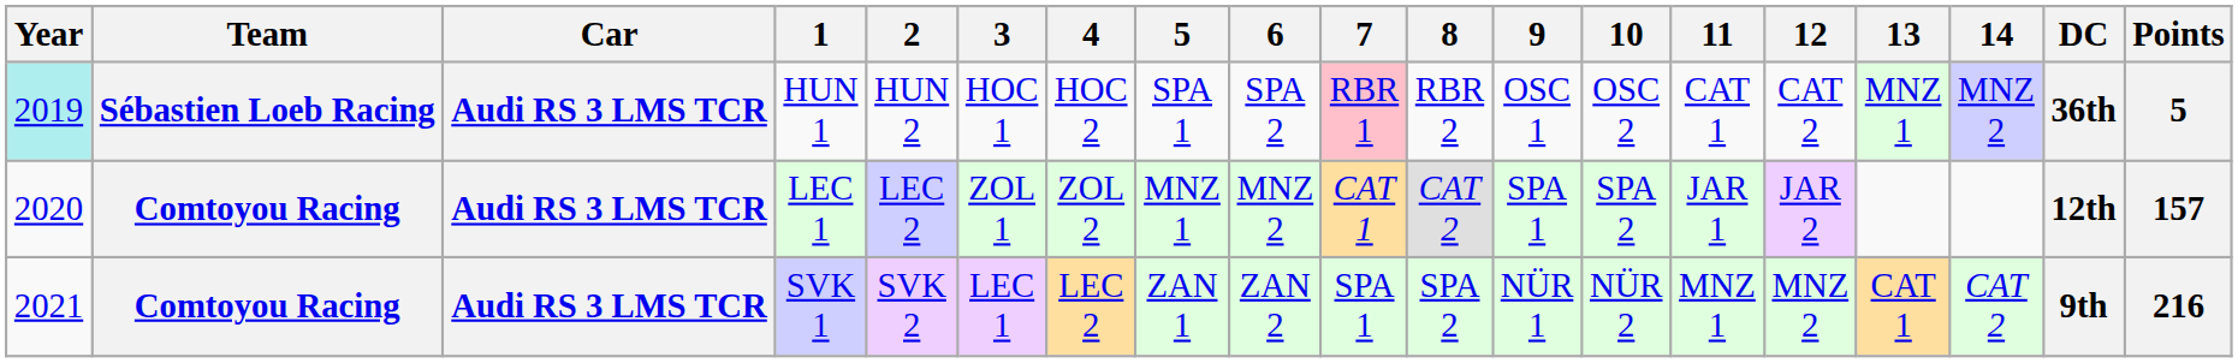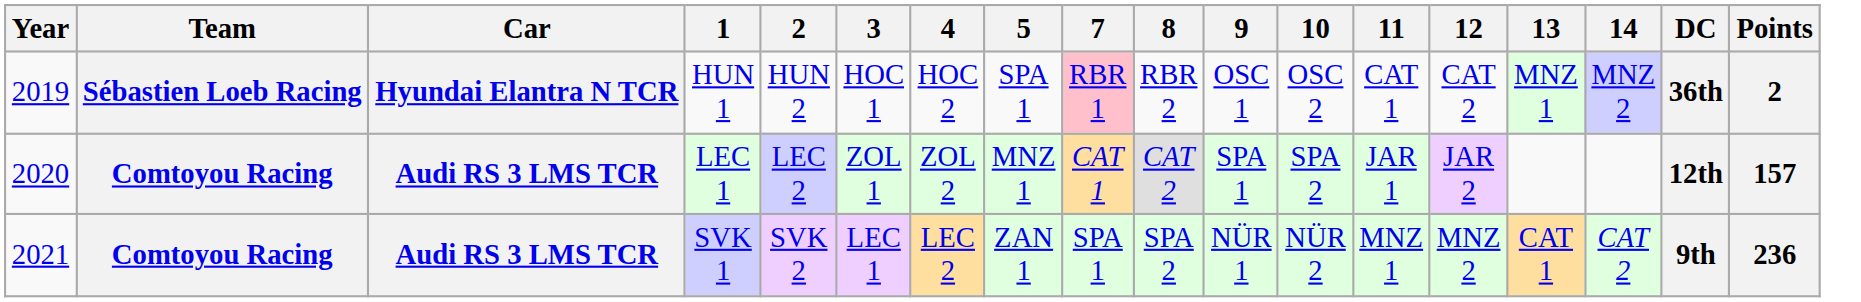- column: 6 | SPA 2 | MNZ 2 | ZAN 2
HUN 1 | Year: paleturquoise background -> no background
HUN 1 | Car: Audi RS 3 LMS TCR -> Hyundai Elantra N TCR
HUN 1 | Points: 5 -> 2
SVK 1 | Points: 216 -> 236
